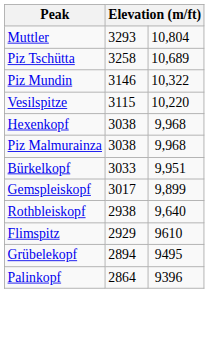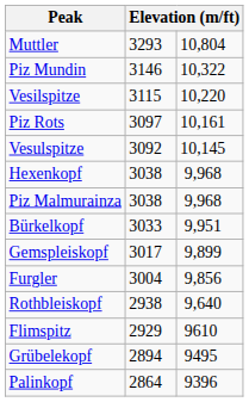- row: Piz Tschütta | 3258 | 10,689
+ row: Piz Rots | 3097 | 10,161
+ row: Vesulspitze | 3092 | 10,145
+ row: Furgler | 3004 | 9,856
